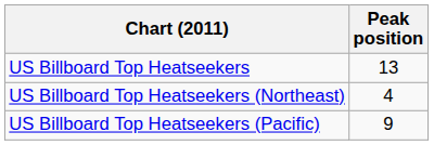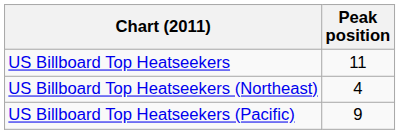US Billboard Top Heatseekers | Peak position: 13 -> 11
